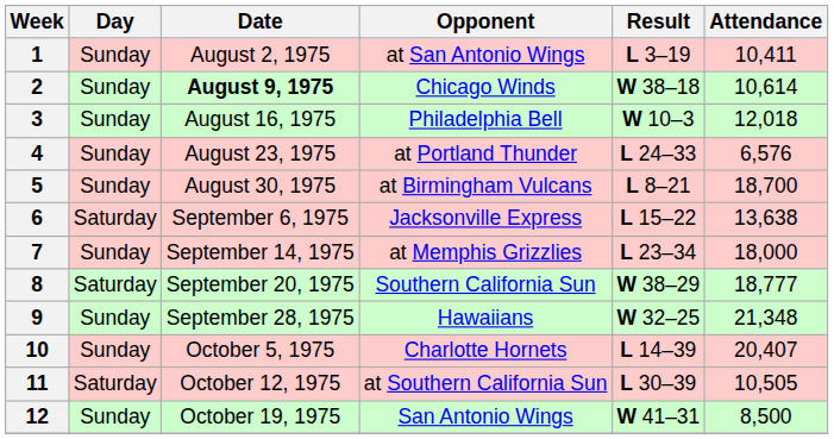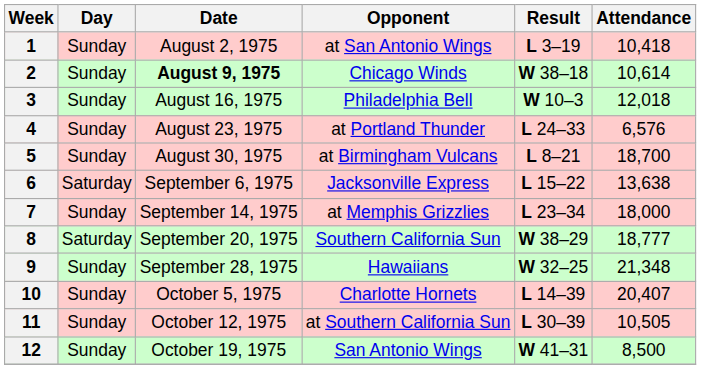1 | Attendance: 10,411 -> 10,418
11 | Day: Saturday -> Sunday
